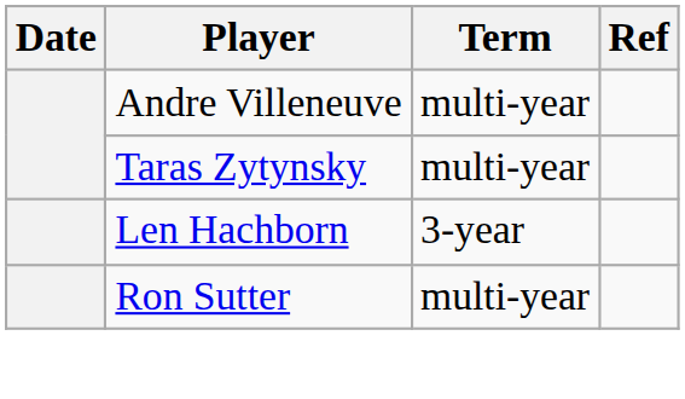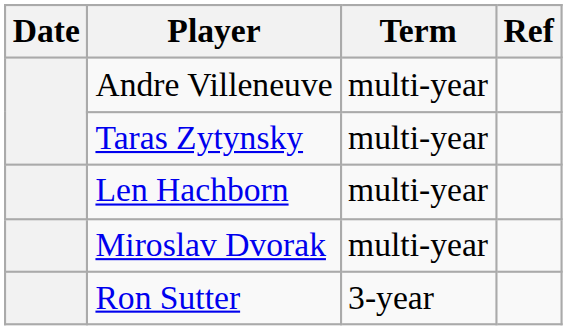Len Hachborn | Term: 3-year -> multi-year
+ row: Miroslav Dvorak | multi-year
Ron Sutter | Term: multi-year -> 3-year
